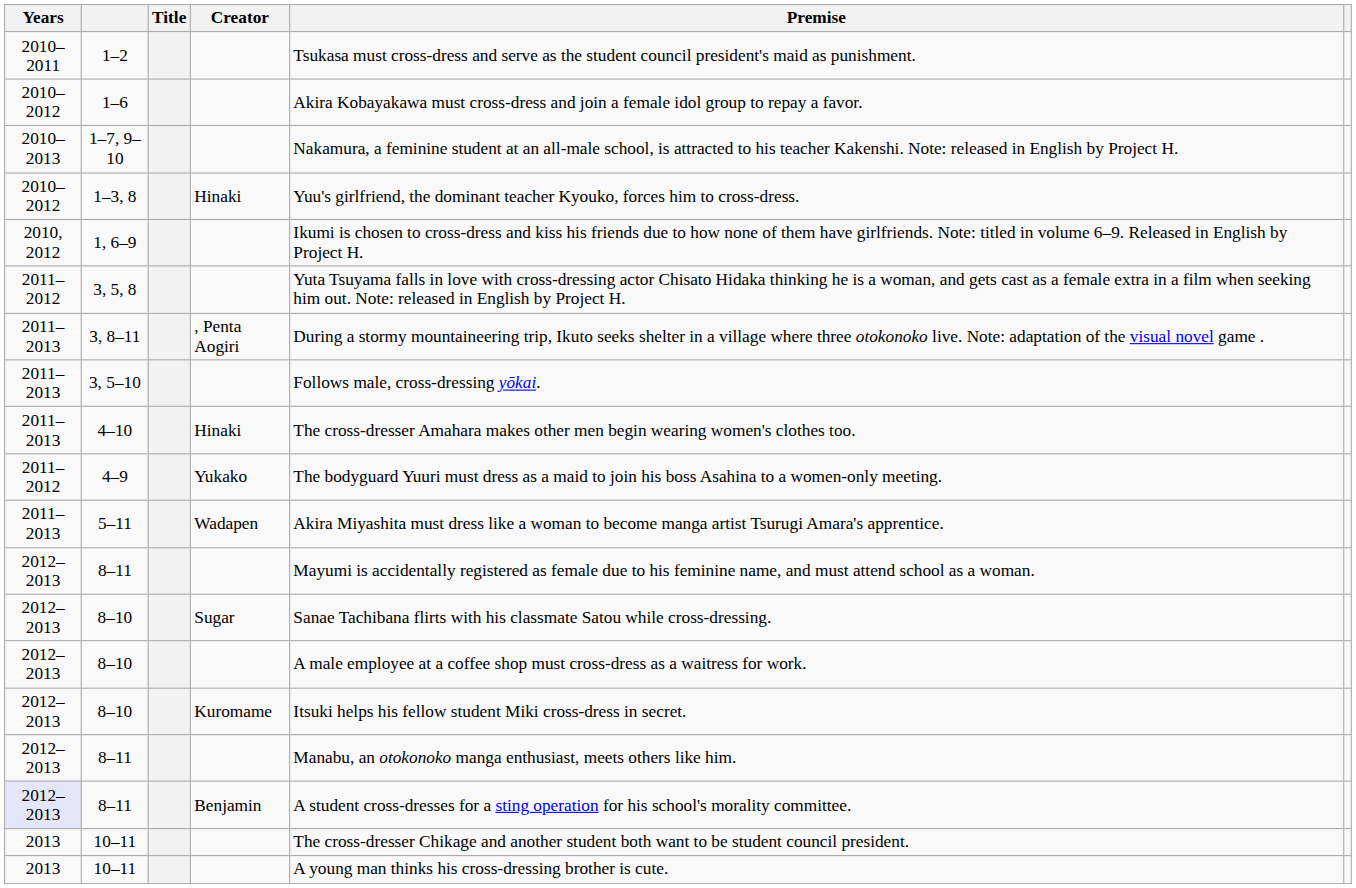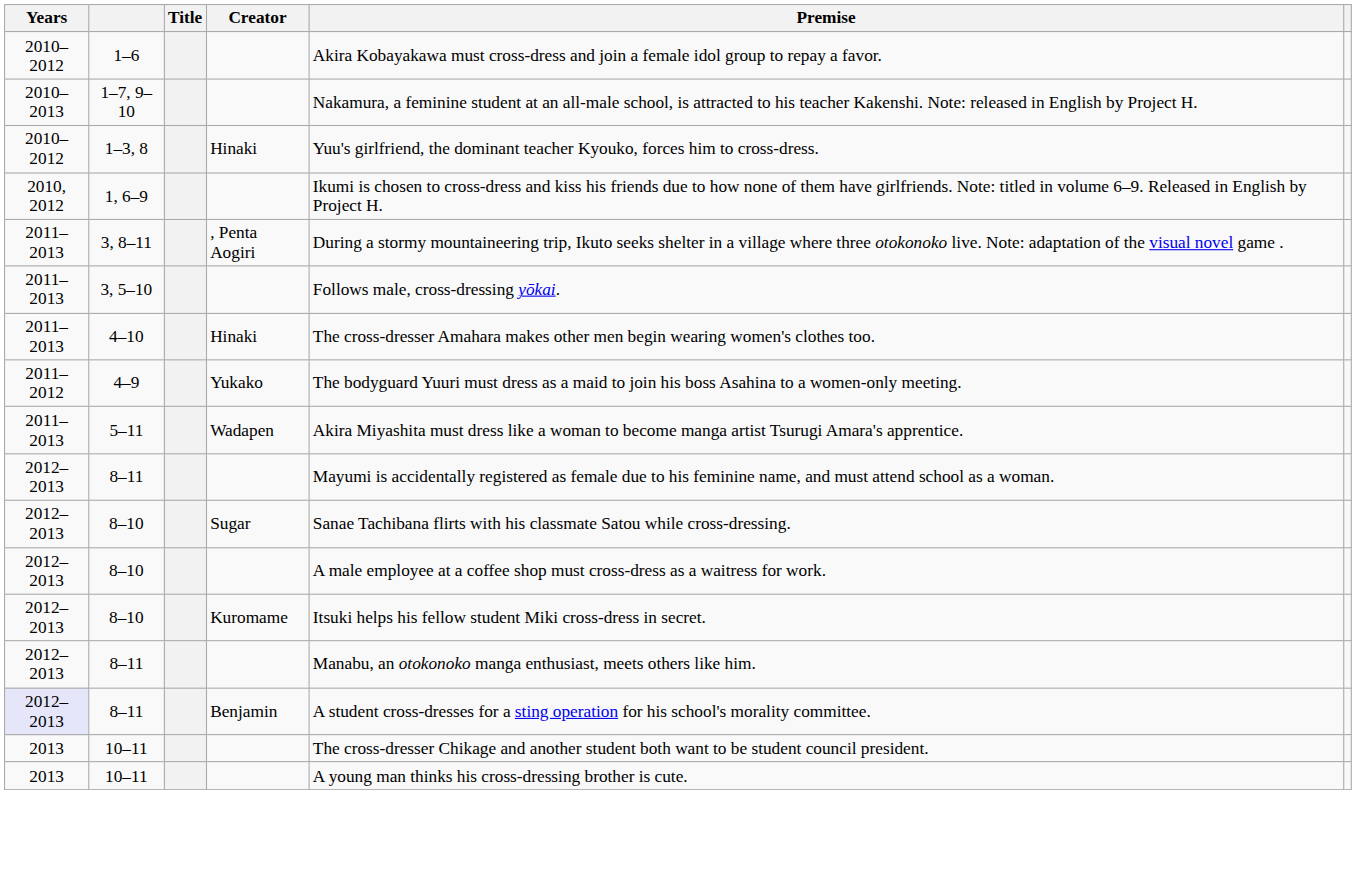- row: 2010–2011 | 1–2 | Tsukasa must cross-dress and serve as the student council president's maid as punishment.
- row: 2011–2012 | 3, 5, 8 | Yuta Tsuyama falls in love with cross-dressing actor Chisato Hidaka thinking he is a woman, and gets cast as a female extra in a film when seeking him out. Note: released in English by Project H.
